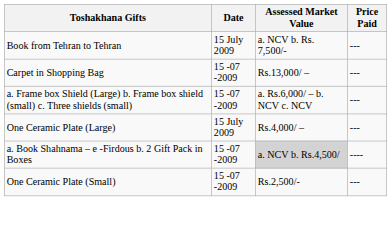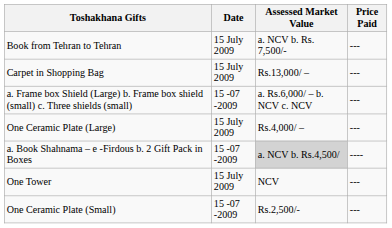Carpet in Shopping Bag | Date: 15 -07 -2009 -> 15 July 2009
+ row: One Tower | 15 July 2009 | NCV | ---
